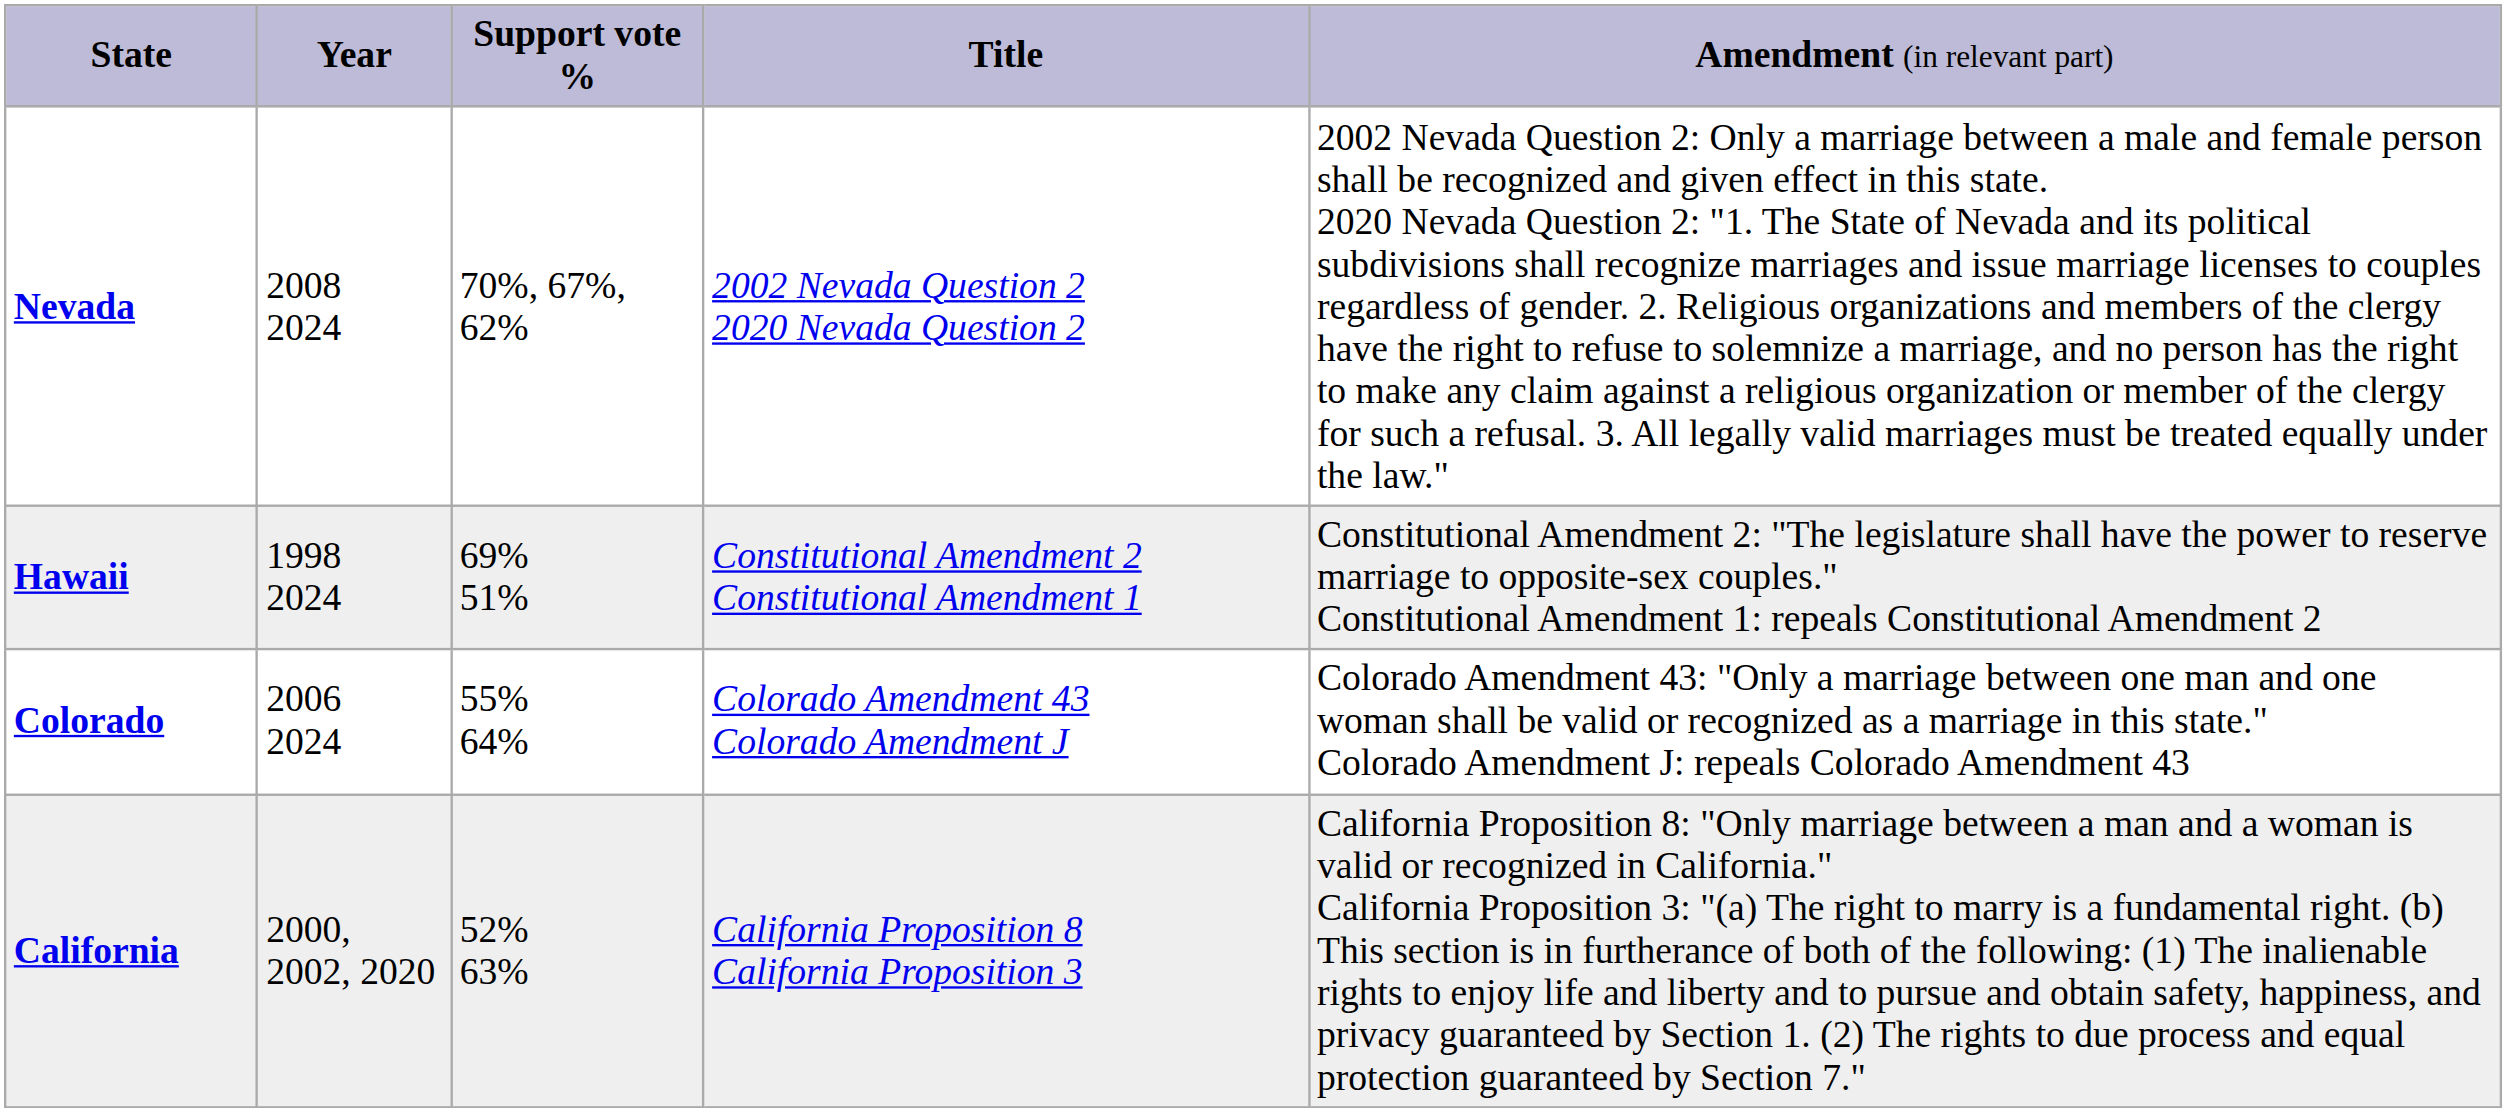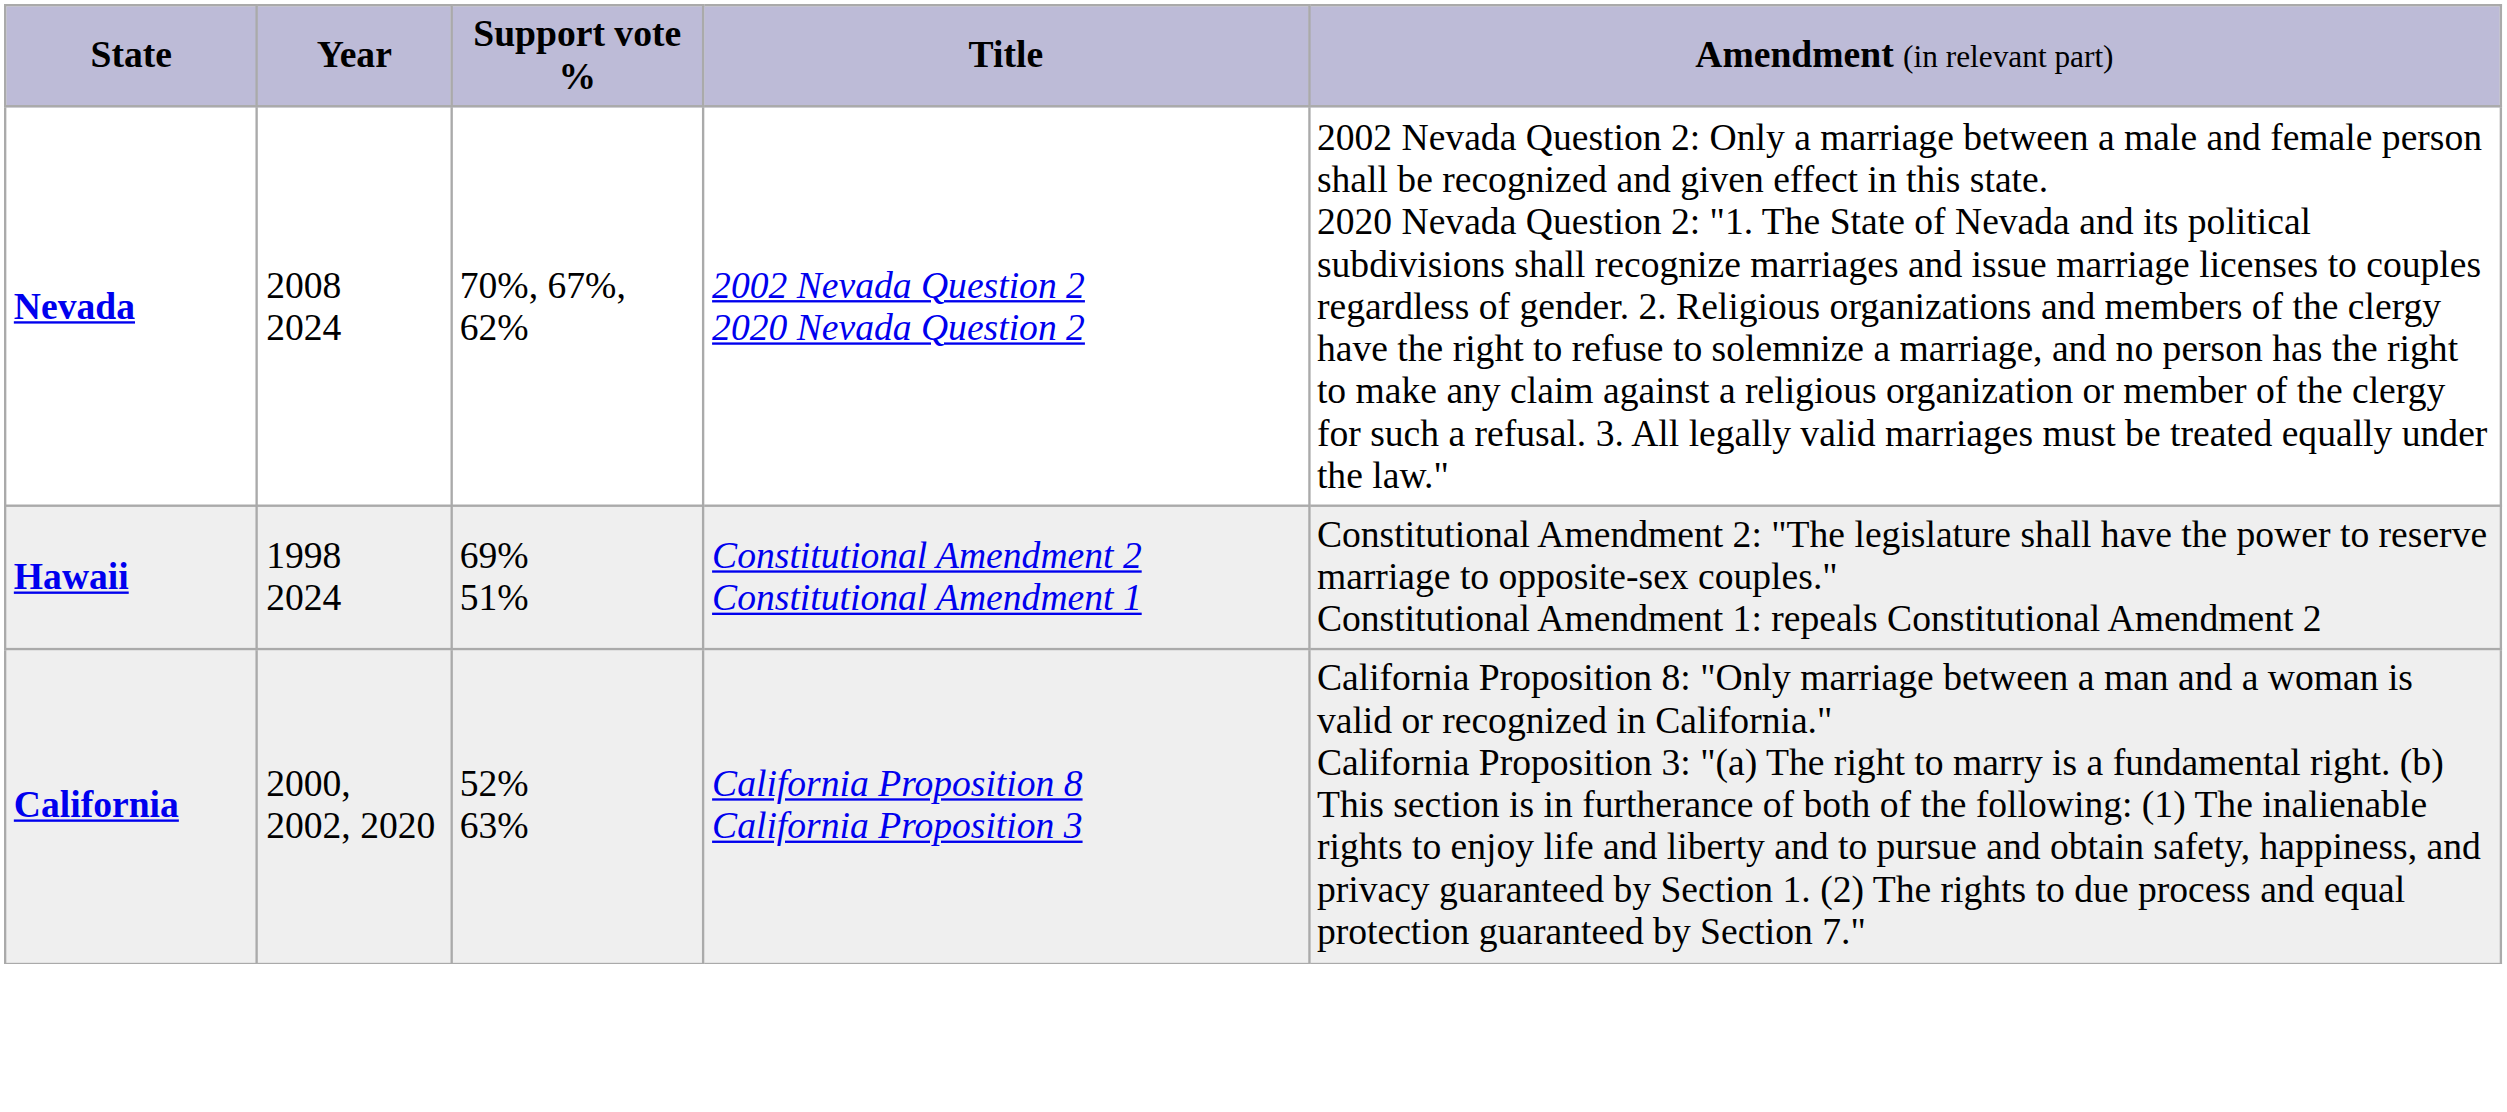- row: Colorado | 2006 2024 | 55% 64% | Colorado Amendment 43 Colorado Amendment J | Colorado Amendment 43: "Only a marriage between one man and one woman shall be valid or recognized as a marriage in this state." Colorado Amendment J: repeals Colorado Amendment 43
